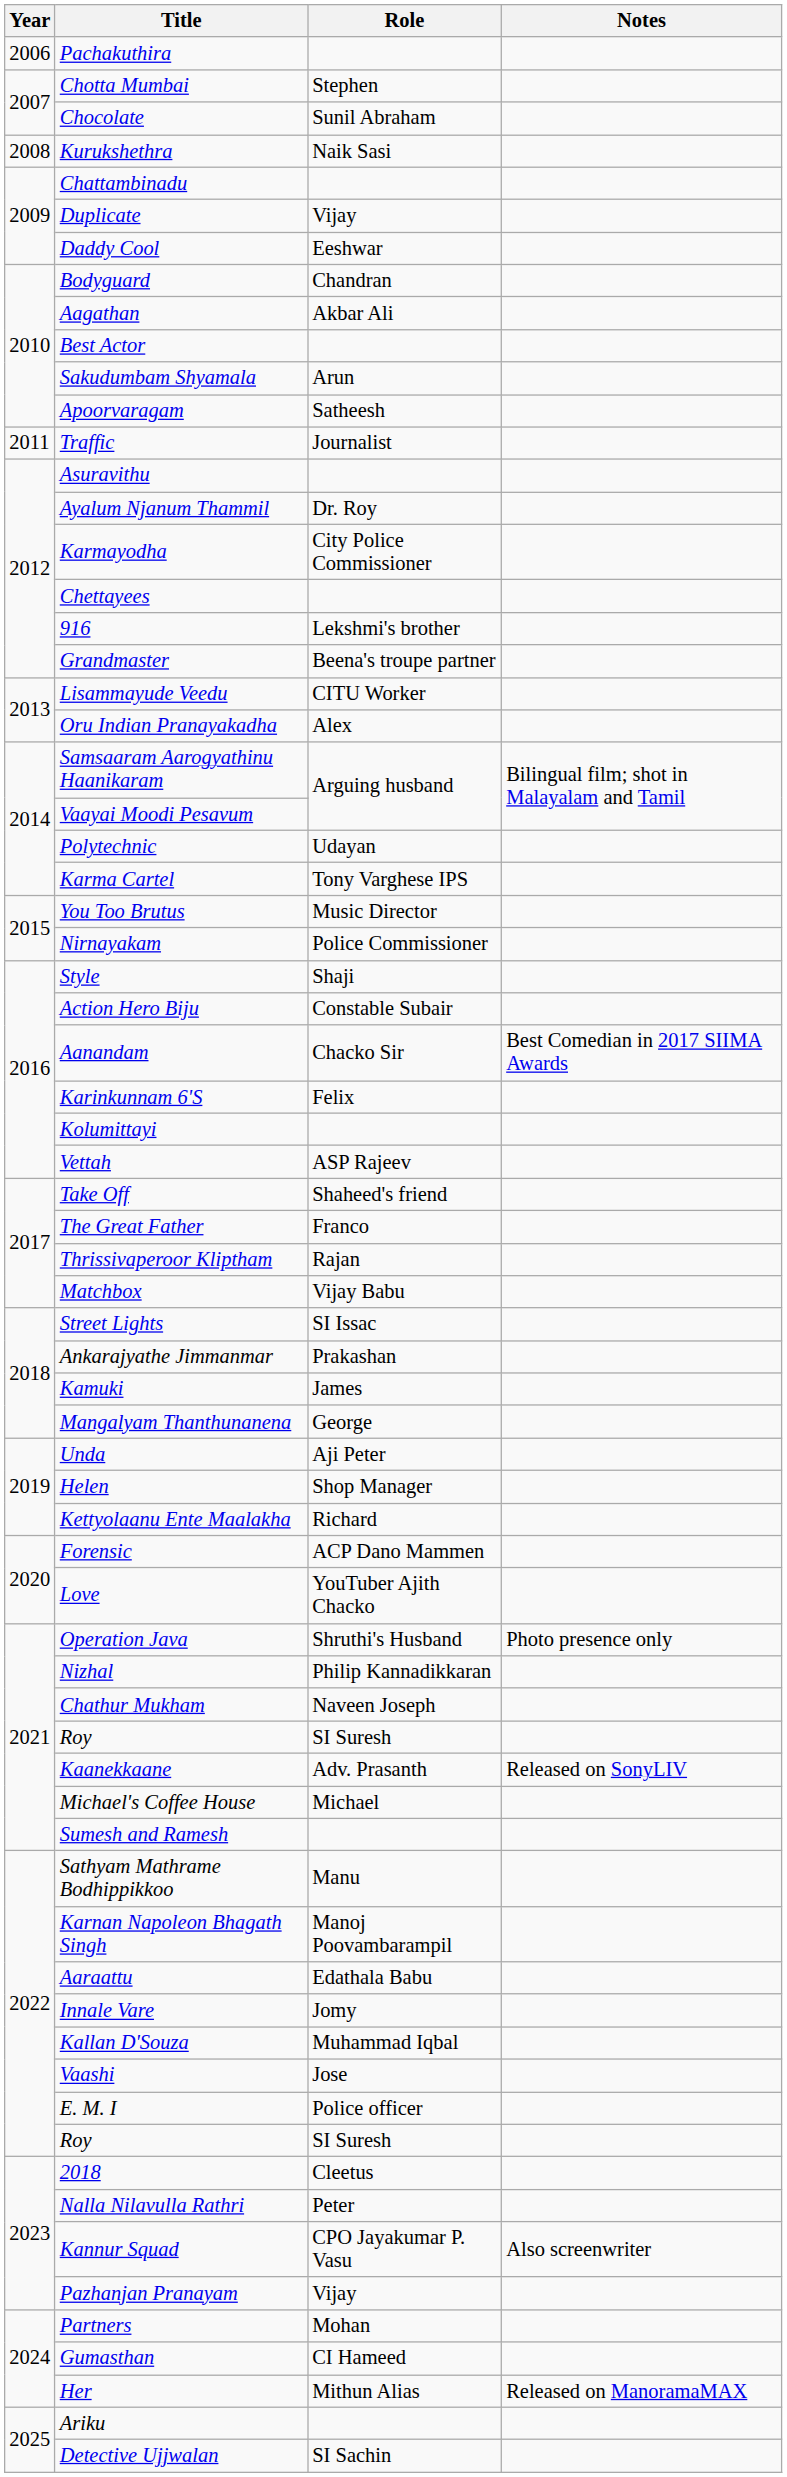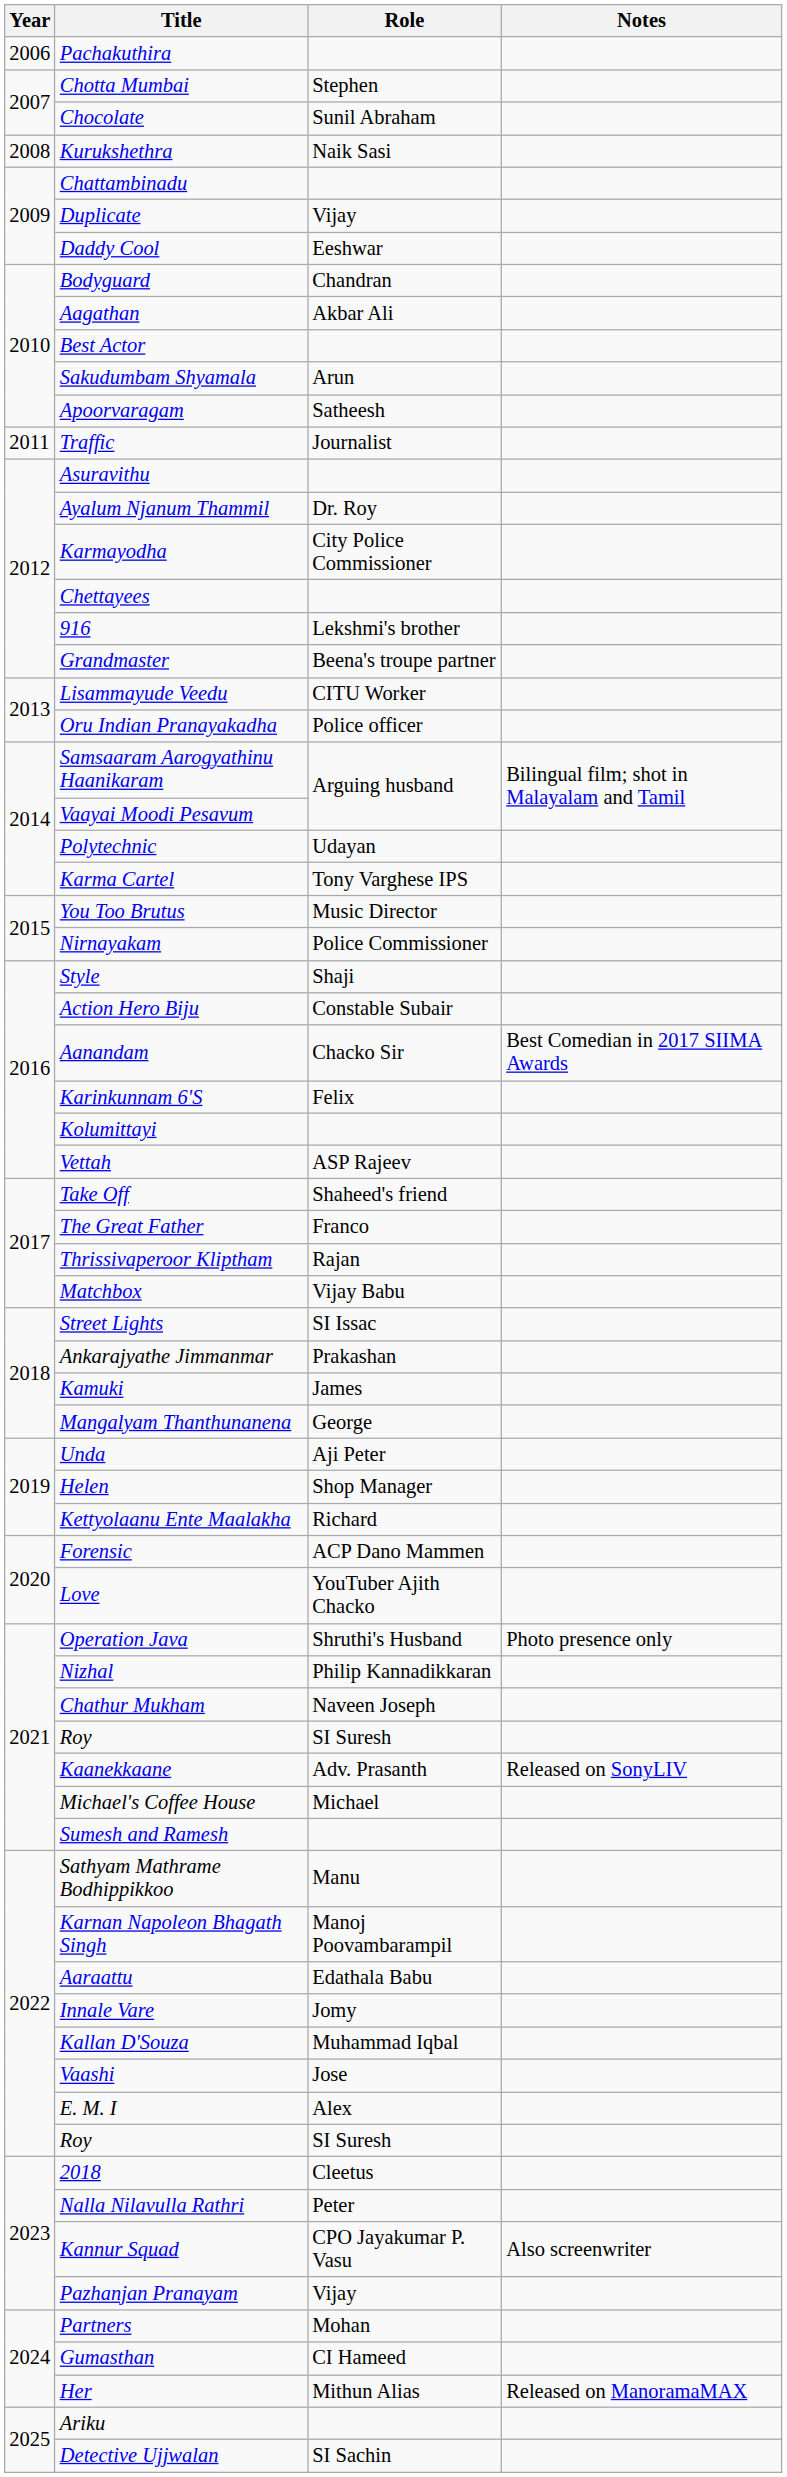Oru Indian Pranayakadha | Role: Alex -> Police officer
E. M. I | Role: Police officer -> Alex
